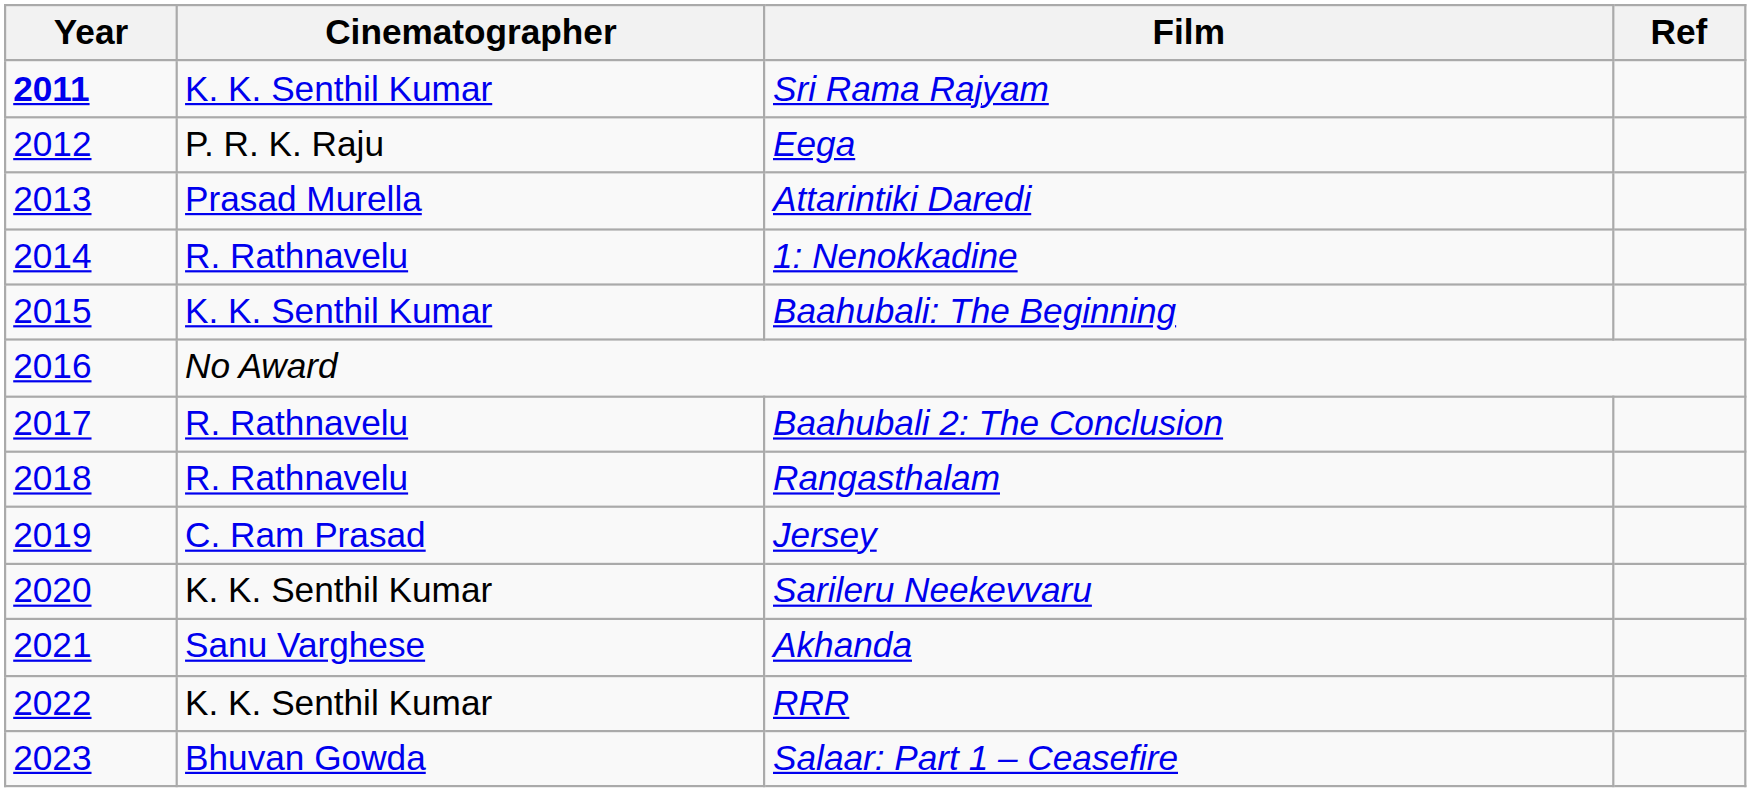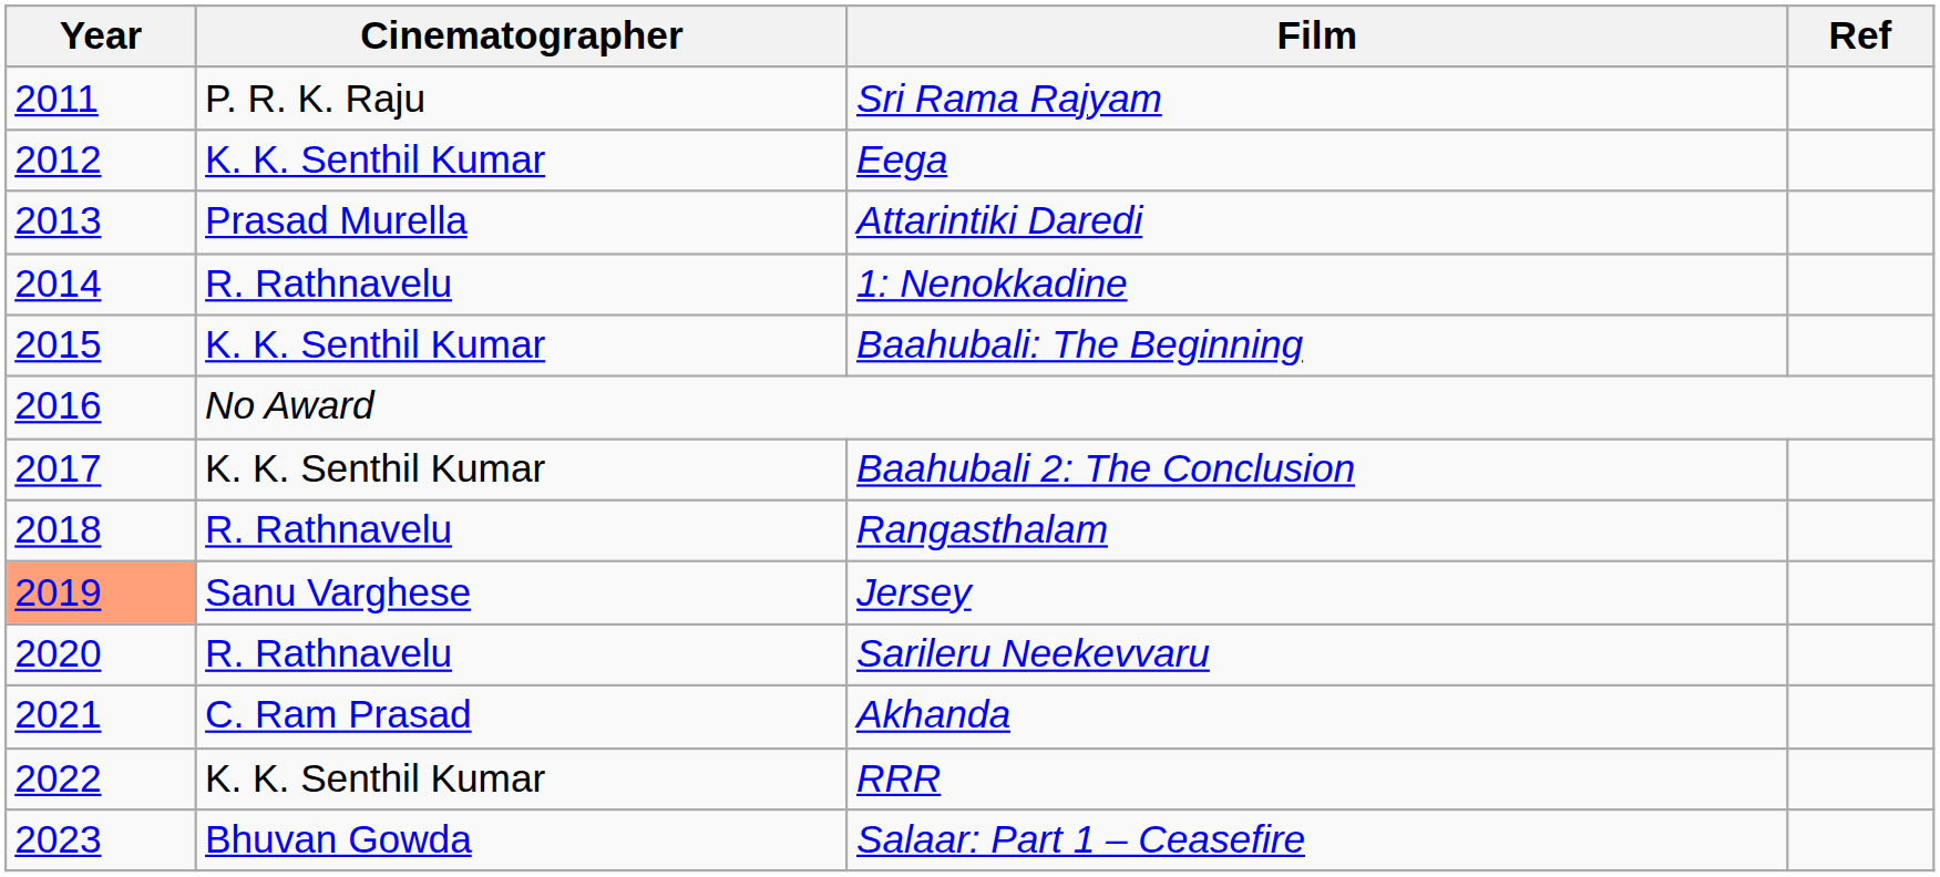Sri Rama Rajyam | Year: bold -> normal
Sri Rama Rajyam | Cinematographer: K. K. Senthil Kumar -> P. R. K. Raju
Eega | Cinematographer: P. R. K. Raju -> K. K. Senthil Kumar
Baahubali 2: The Conclusion | Cinematographer: R. Rathnavelu -> K. K. Senthil Kumar
Jersey | Year: no background -> lightsalmon background
Jersey | Cinematographer: C. Ram Prasad -> Sanu Varghese
Sarileru Neekevvaru | Cinematographer: K. K. Senthil Kumar -> R. Rathnavelu
Akhanda | Cinematographer: Sanu Varghese -> C. Ram Prasad
